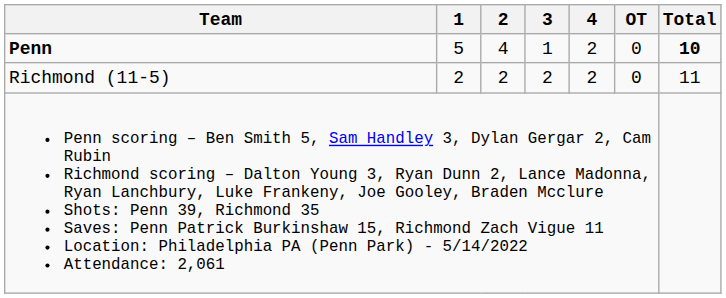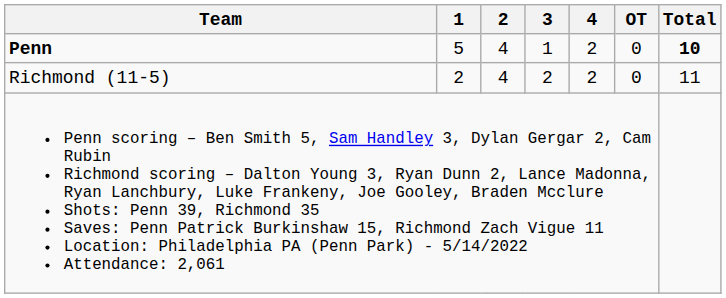Richmond (11-5) | 2: 2 -> 4
